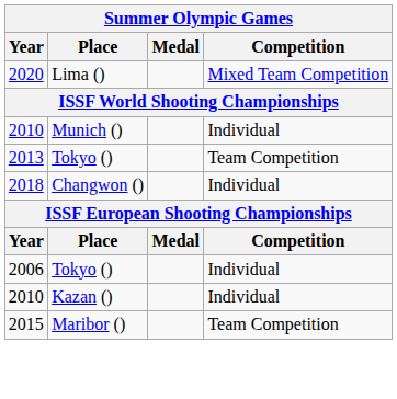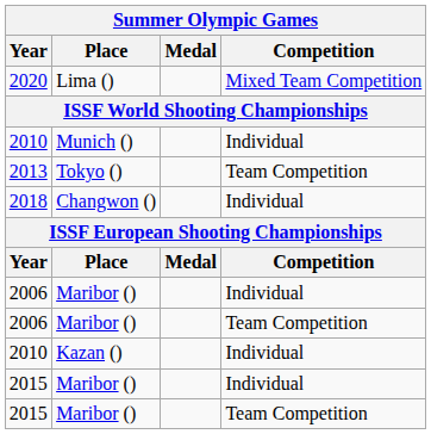2006 / Individual | Place: Tokyo () -> Maribor ()
+ row: 2006 | Maribor () | Team Competition
+ row: 2015 | Maribor () | Individual
